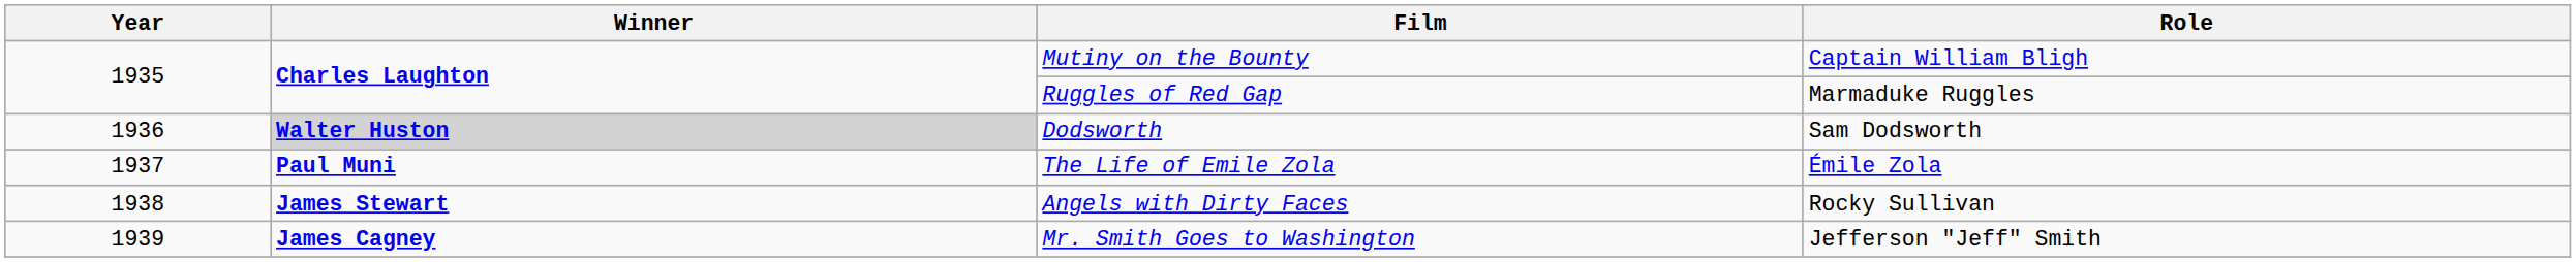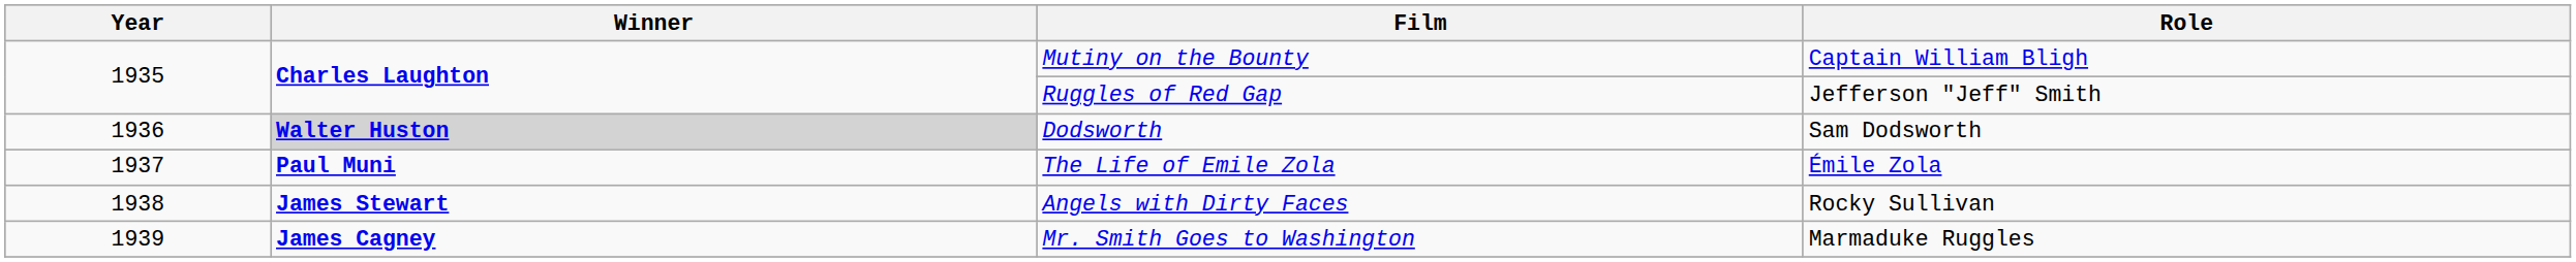Ruggles of Red Gap | Role: Marmaduke Ruggles -> Jefferson "Jeff" Smith
Mr. Smith Goes to Washington | Role: Jefferson "Jeff" Smith -> Marmaduke Ruggles
